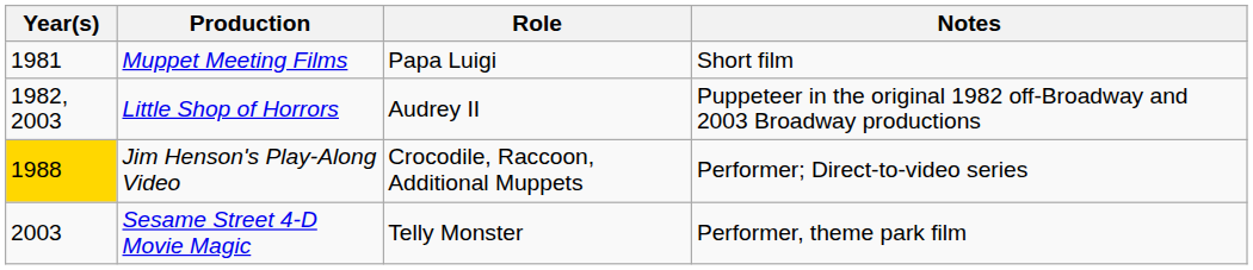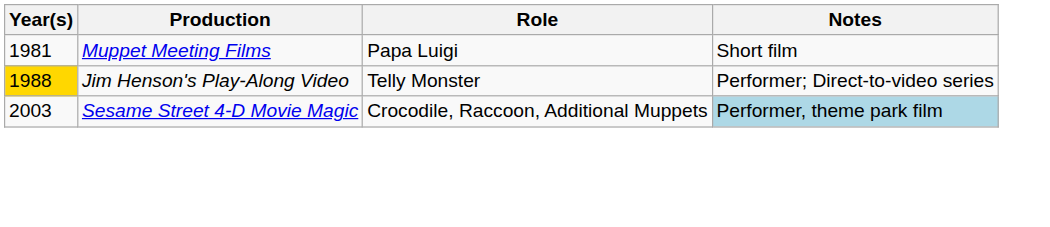- row: 1982, 2003 | Little Shop of Horrors | Audrey II | Puppeteer in the original 1982 off-Broadway and 2003 Broadway productions
Jim Henson's Play-Along Video | Role: Crocodile, Raccoon, Additional Muppets -> Telly Monster
Sesame Street 4-D Movie Magic | Role: Telly Monster -> Crocodile, Raccoon, Additional Muppets
Sesame Street 4-D Movie Magic | Notes: no background -> lightblue background
